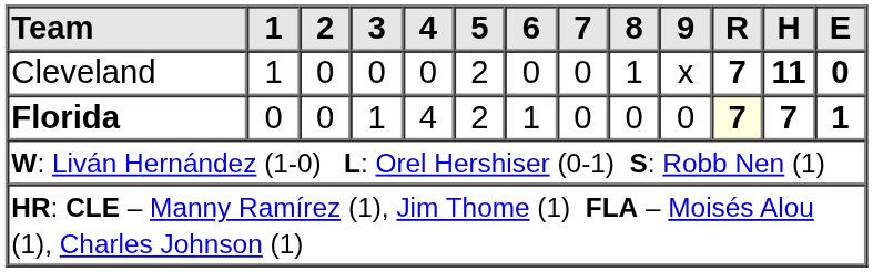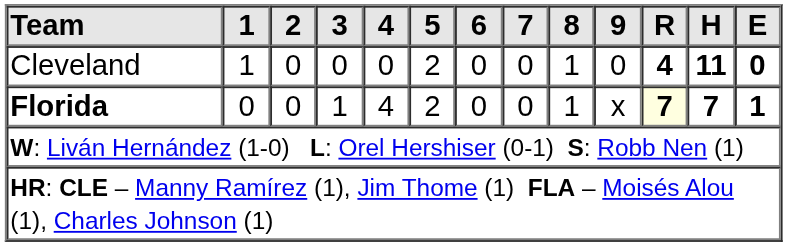Cleveland | 9: x -> 0
Cleveland | R: 7 -> 4
Florida | 6: 1 -> 0
Florida | 8: 0 -> 1
Florida | 9: 0 -> x
